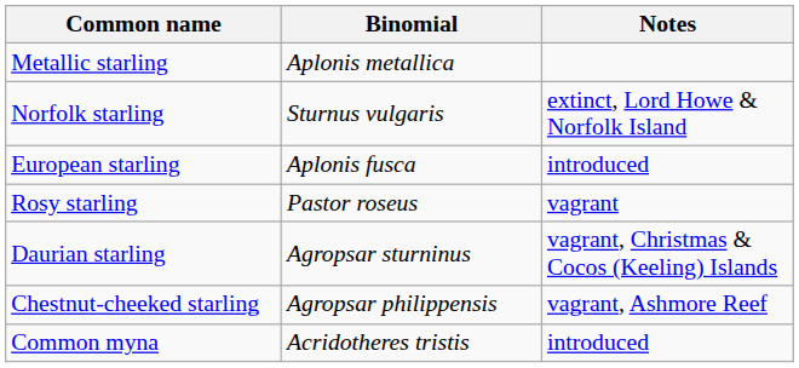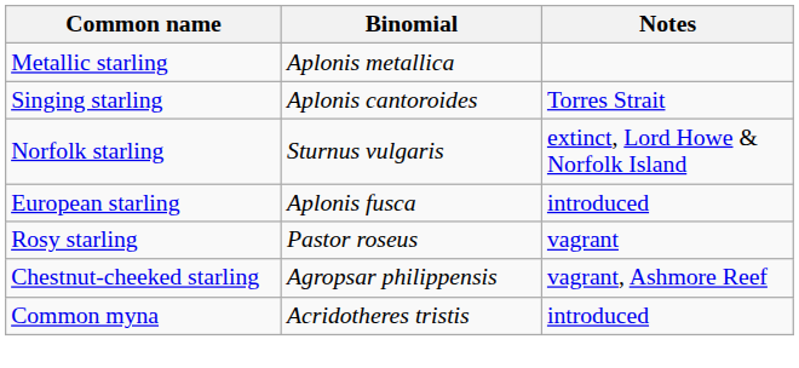+ row: Singing starling | Aplonis cantoroides | Torres Strait
- row: Daurian starling | Agropsar sturninus | vagrant, Christmas & Cocos (Keeling) Islands
